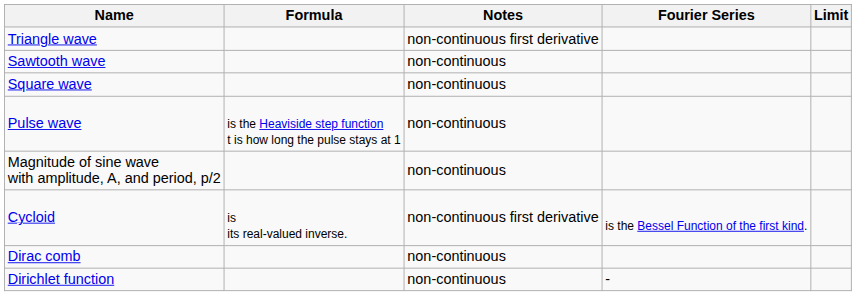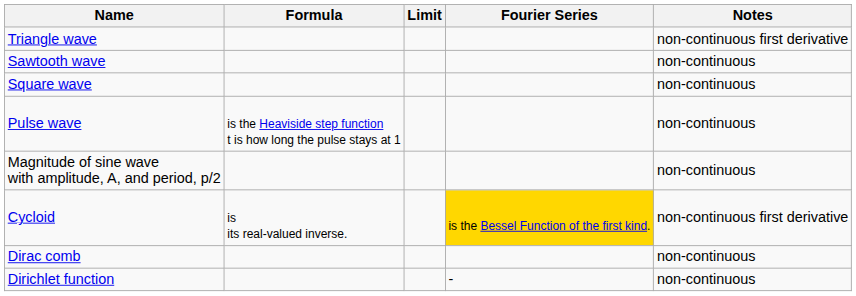columns swapped: Limit <-> Notes
Cycloid | Fourier Series: no background -> gold background
